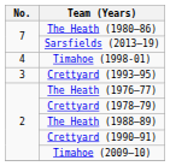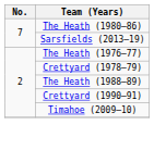- row: 4 | Timahoe (1998-01)
- row: 3 | Crettyard (1993–95)
